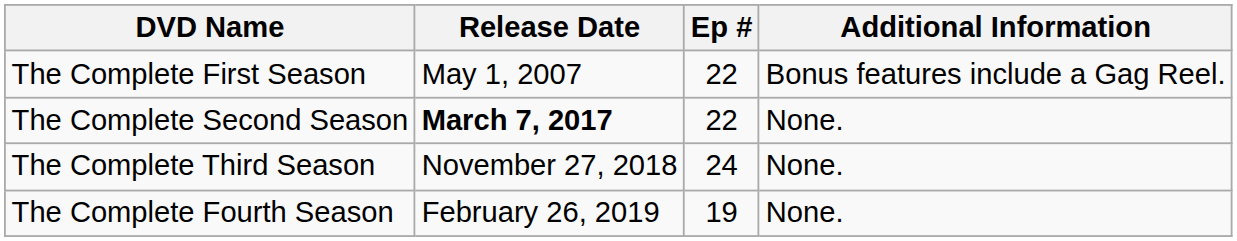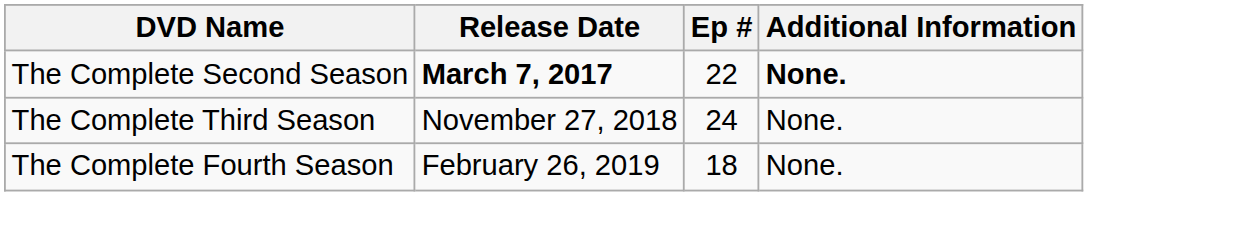- row: The Complete First Season | May 1, 2007 | 22 | Bonus features include a Gag Reel.
The Complete Second Season | Additional Information: normal -> bold
The Complete Fourth Season | Ep #: 19 -> 18
